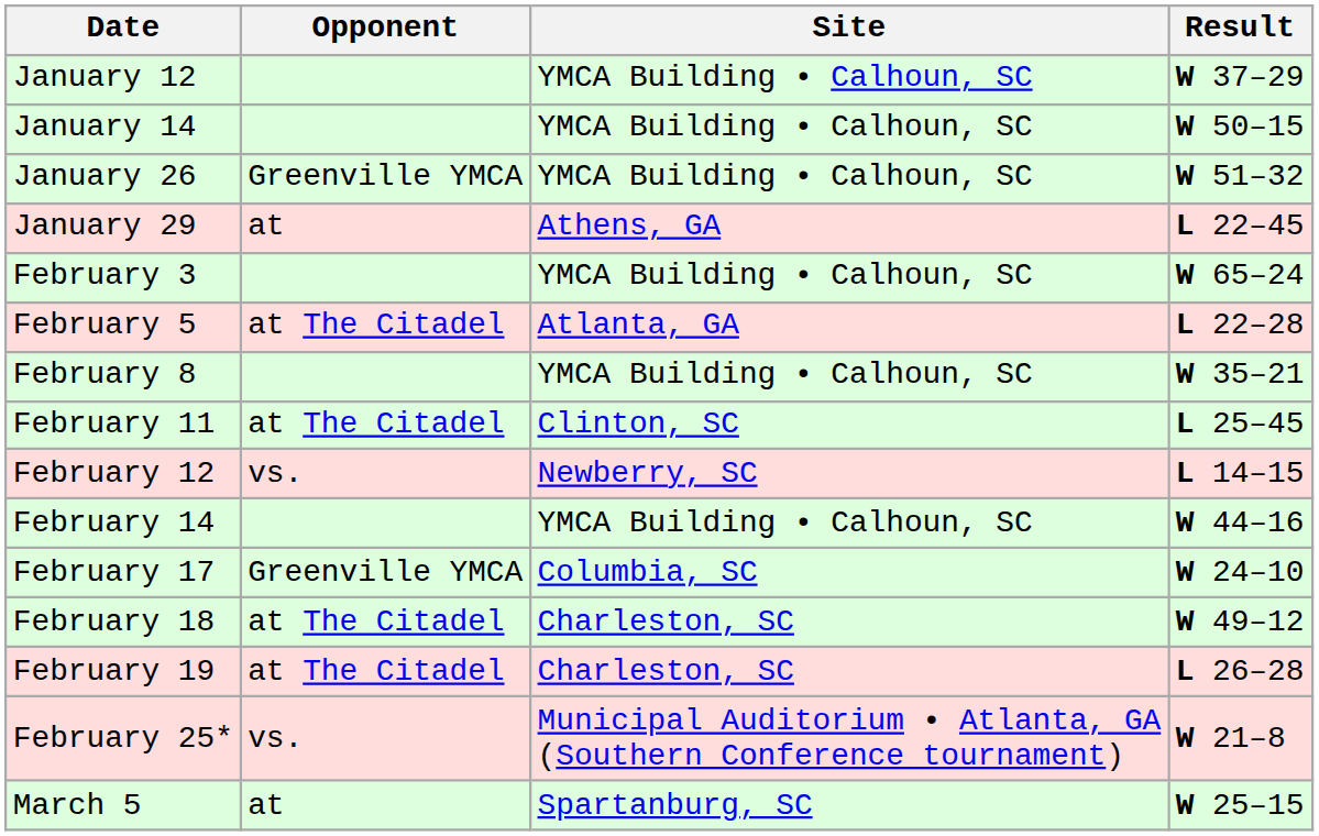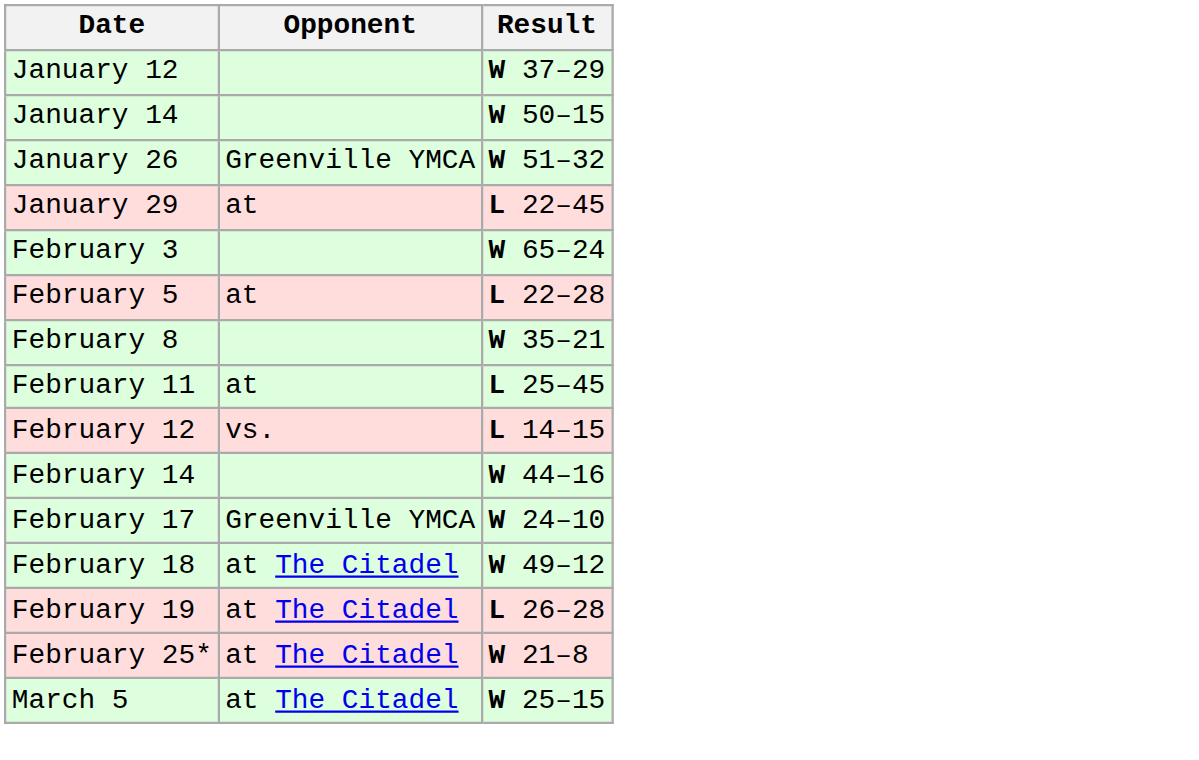- column: Site | YMCA Building • Calhoun, SC | YMCA Building • Calhoun, SC | YMCA Building • Calhoun, SC | Athens, GA | YMCA Building • Calhoun, SC | Atlanta, GA | YMCA Building • Calhoun, SC | Clinton, SC | Newberry, SC | YMCA Building • Calhoun, SC | Columbia, SC | Charleston, SC | Charleston, SC | Municipal Auditorium • Atlanta, GA (Southern Conference tournament) | Spartanburg, SC
February 5 | Opponent: at The Citadel -> at
February 11 | Opponent: at The Citadel -> at
February 25* | Opponent: vs. -> at The Citadel
March 5 | Opponent: at -> at The Citadel
